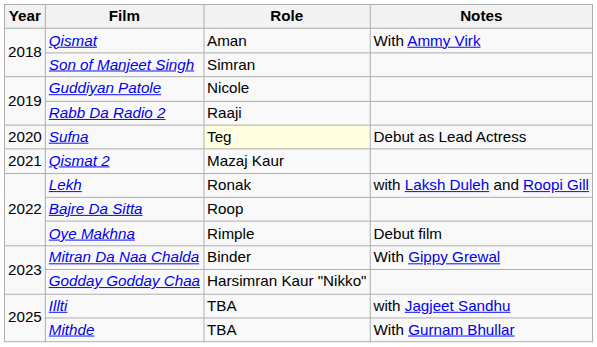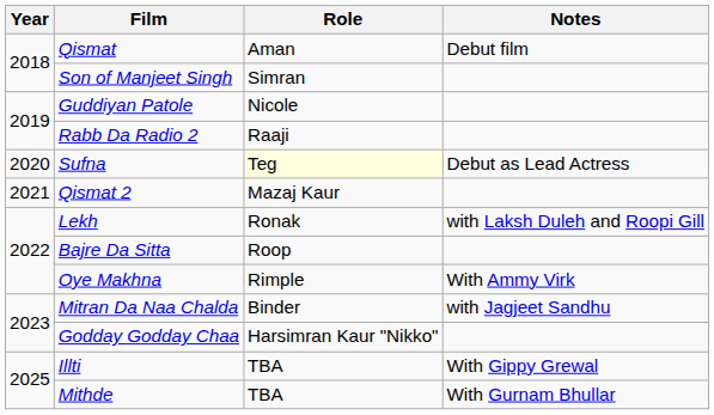Qismat | Notes: With Ammy Virk -> Debut film
Oye Makhna | Notes: Debut film -> With Ammy Virk
Mitran Da Naa Chalda | Notes: With Gippy Grewal -> with Jagjeet Sandhu
Illti | Notes: with Jagjeet Sandhu -> With Gippy Grewal
